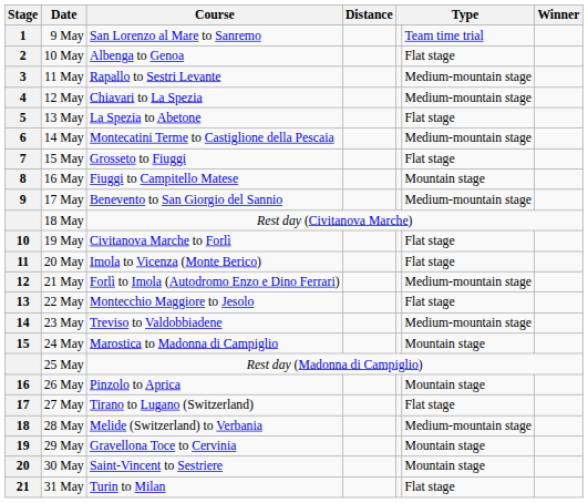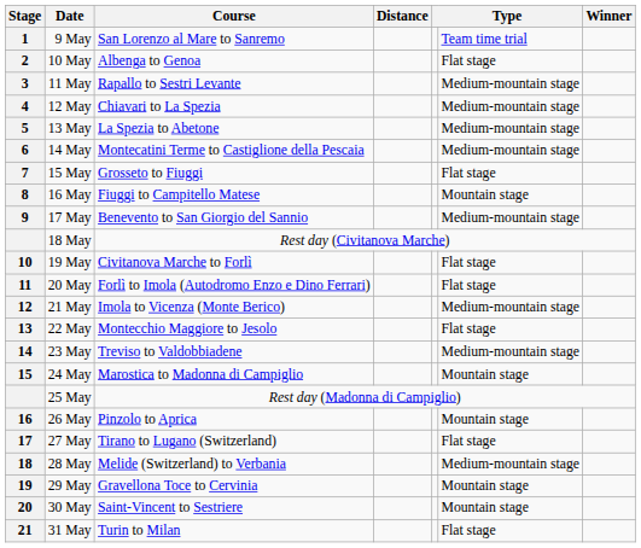13 May | column 6: Flat stage -> Medium-mountain stage
20 May | Course: Imola to Vicenza (Monte Berico) -> Forlì to Imola (Autodromo Enzo e Dino Ferrari)
21 May | Course: Forlì to Imola (Autodromo Enzo e Dino Ferrari) -> Imola to Vicenza (Monte Berico)
